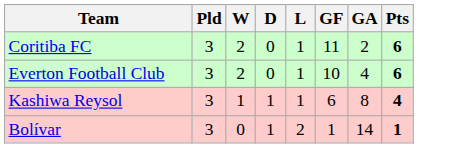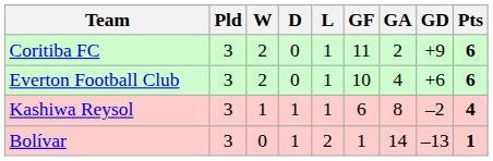+ column: GD | +9 | +6 | –2 | –13
